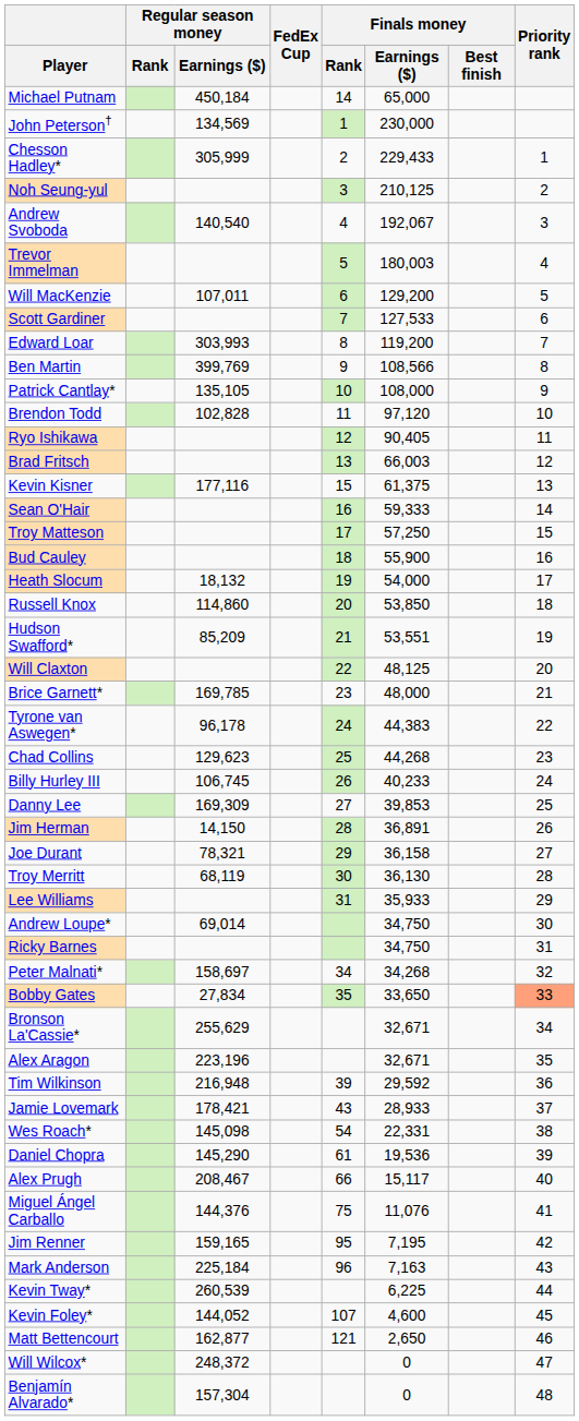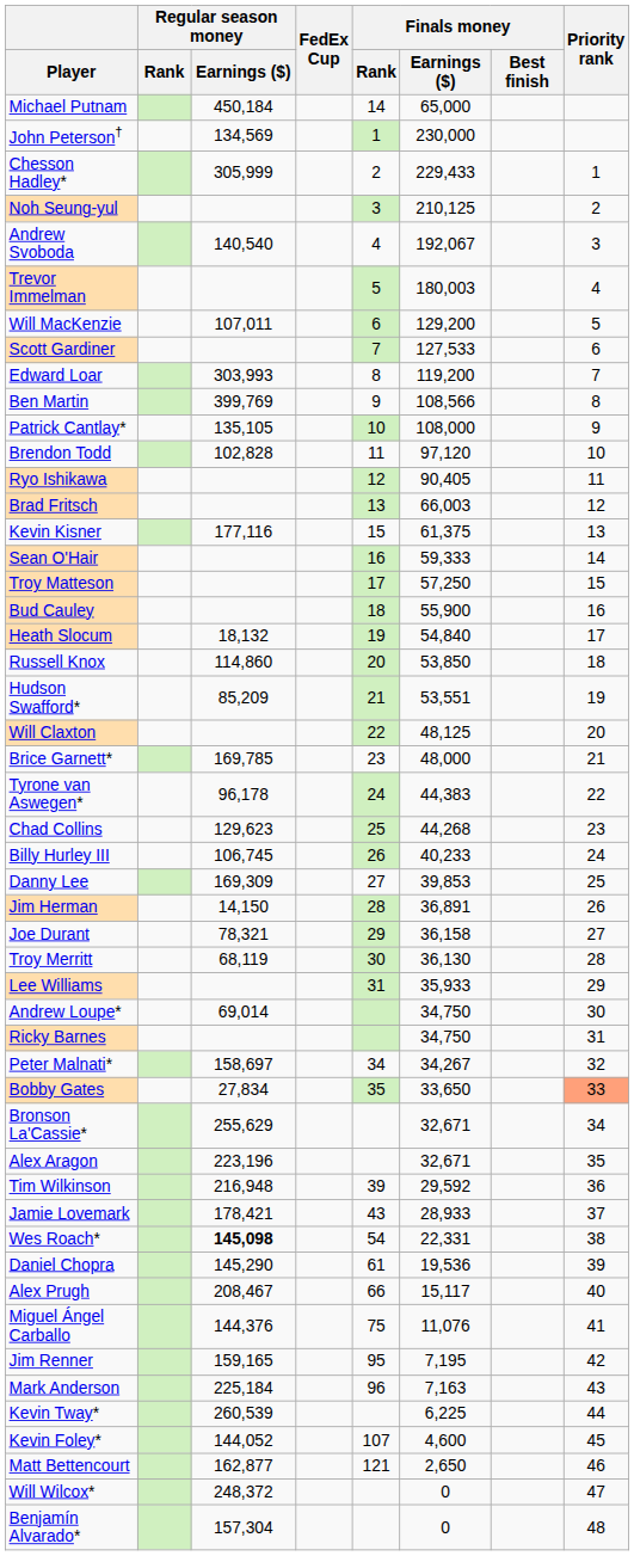Heath Slocum | Finals money / Earnings ($): 54,000 -> 54,840
Peter Malnati* | Finals money / Earnings ($): 34,268 -> 34,267
Wes Roach* | Regular season money / Earnings ($): normal -> bold
